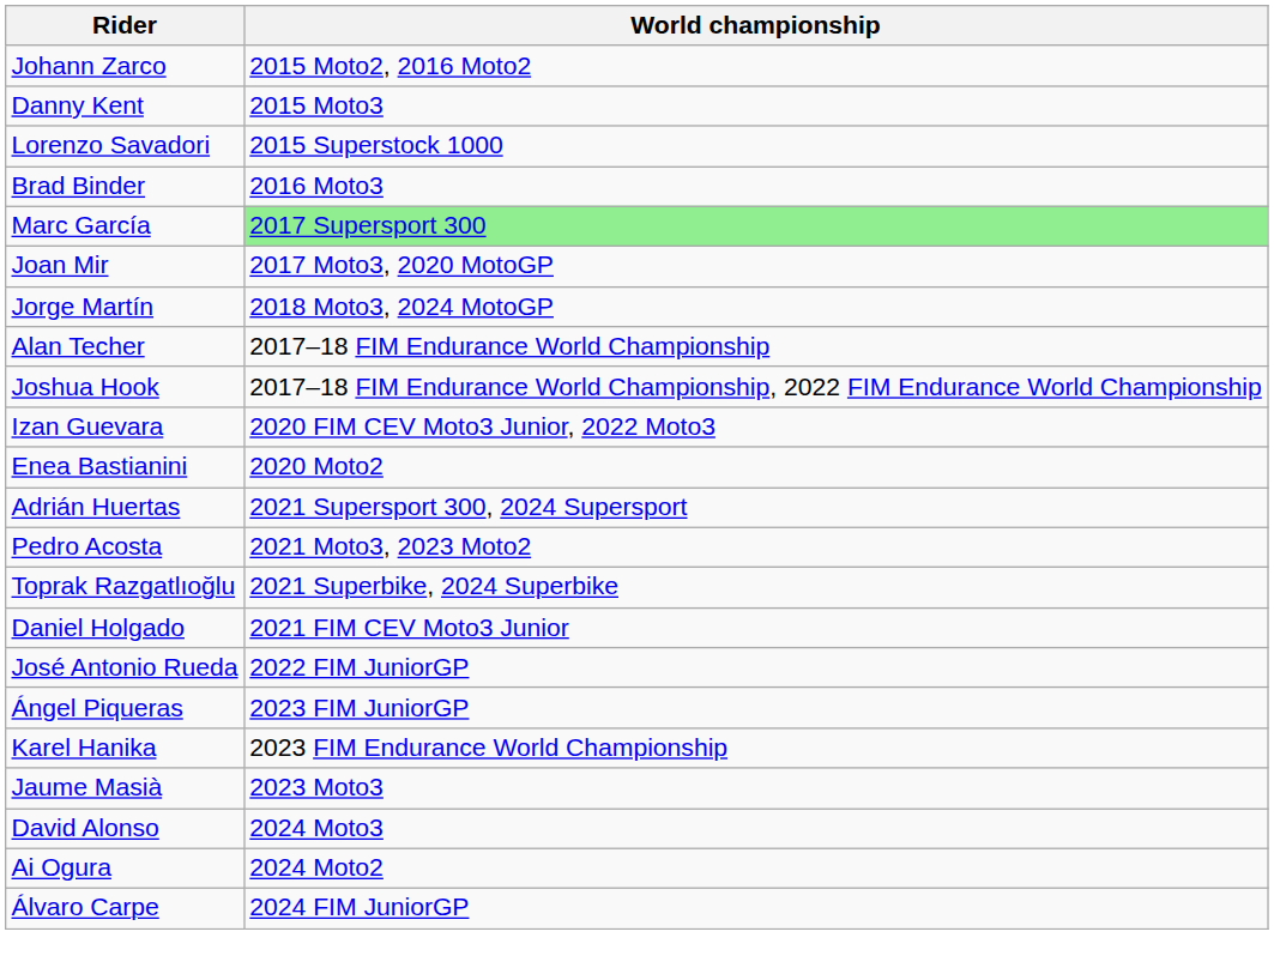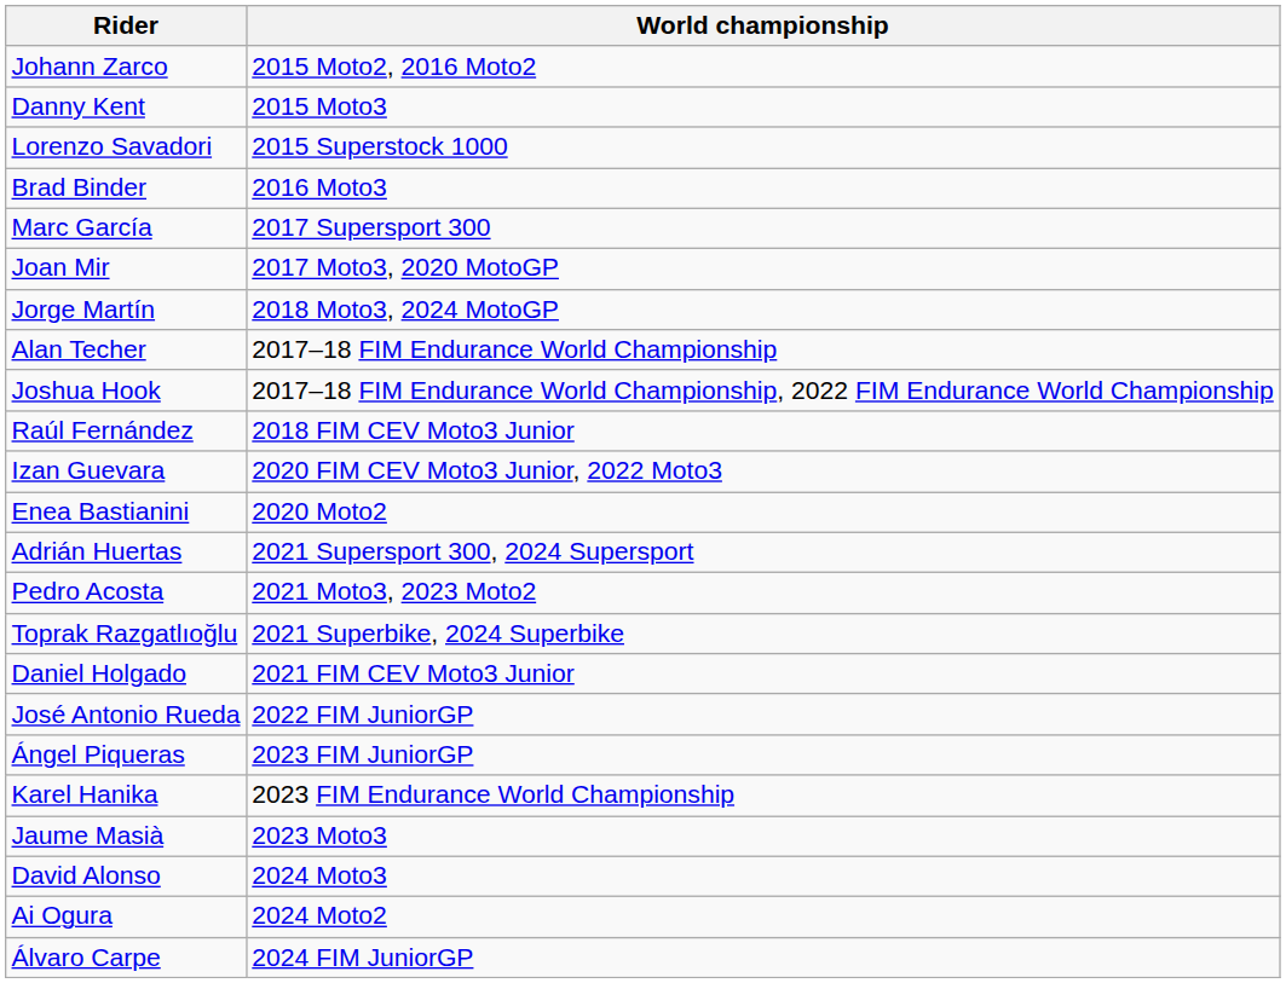Marc García | World championship: lightgreen background -> no background
+ row: Raúl Fernández | 2018 FIM CEV Moto3 Junior
